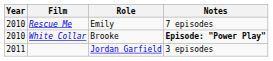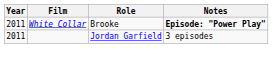- row: 2010 | Rescue Me | Emily | 7 episodes
White Collar | Year: 2010 -> 2011
